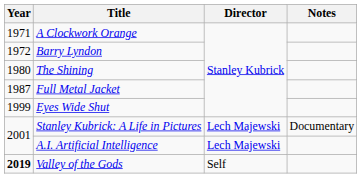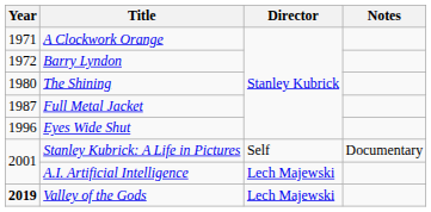Eyes Wide Shut | Year: 1999 -> 1996
Stanley Kubrick: A Life in Pictures | Director: Lech Majewski -> Self
Valley of the Gods | Director: Self -> Lech Majewski
